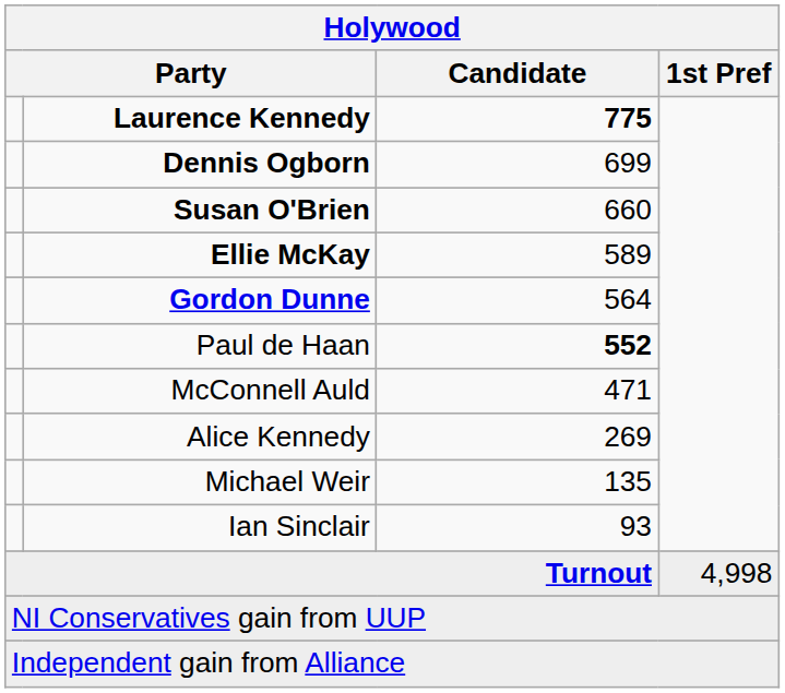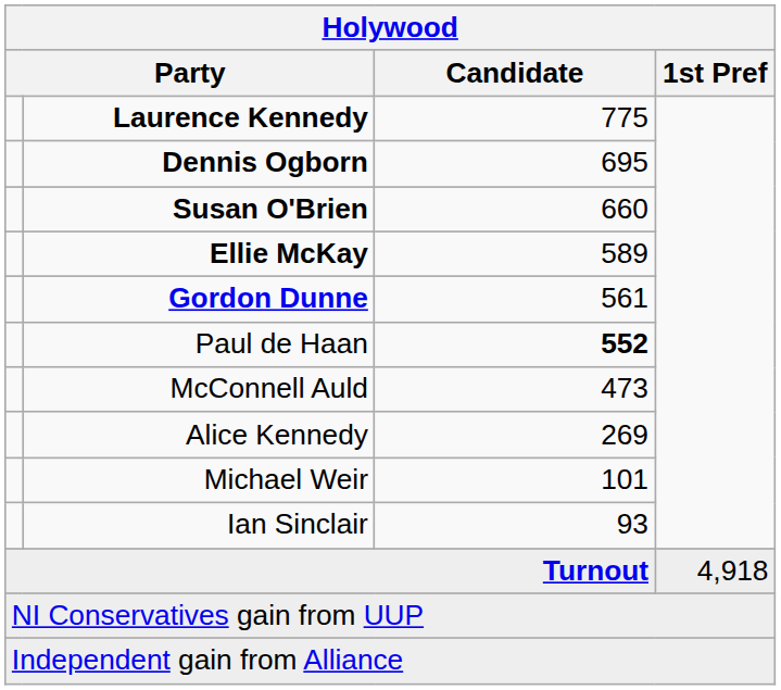Laurence Kennedy | Candidate: bold -> normal
Dennis Ogborn | Candidate: 699 -> 695
Gordon Dunne | Candidate: 564 -> 561
McConnell Auld | Candidate: 471 -> 473
Michael Weir | Candidate: 135 -> 101
Turnout | 1st Pref: 4,998 -> 4,918
